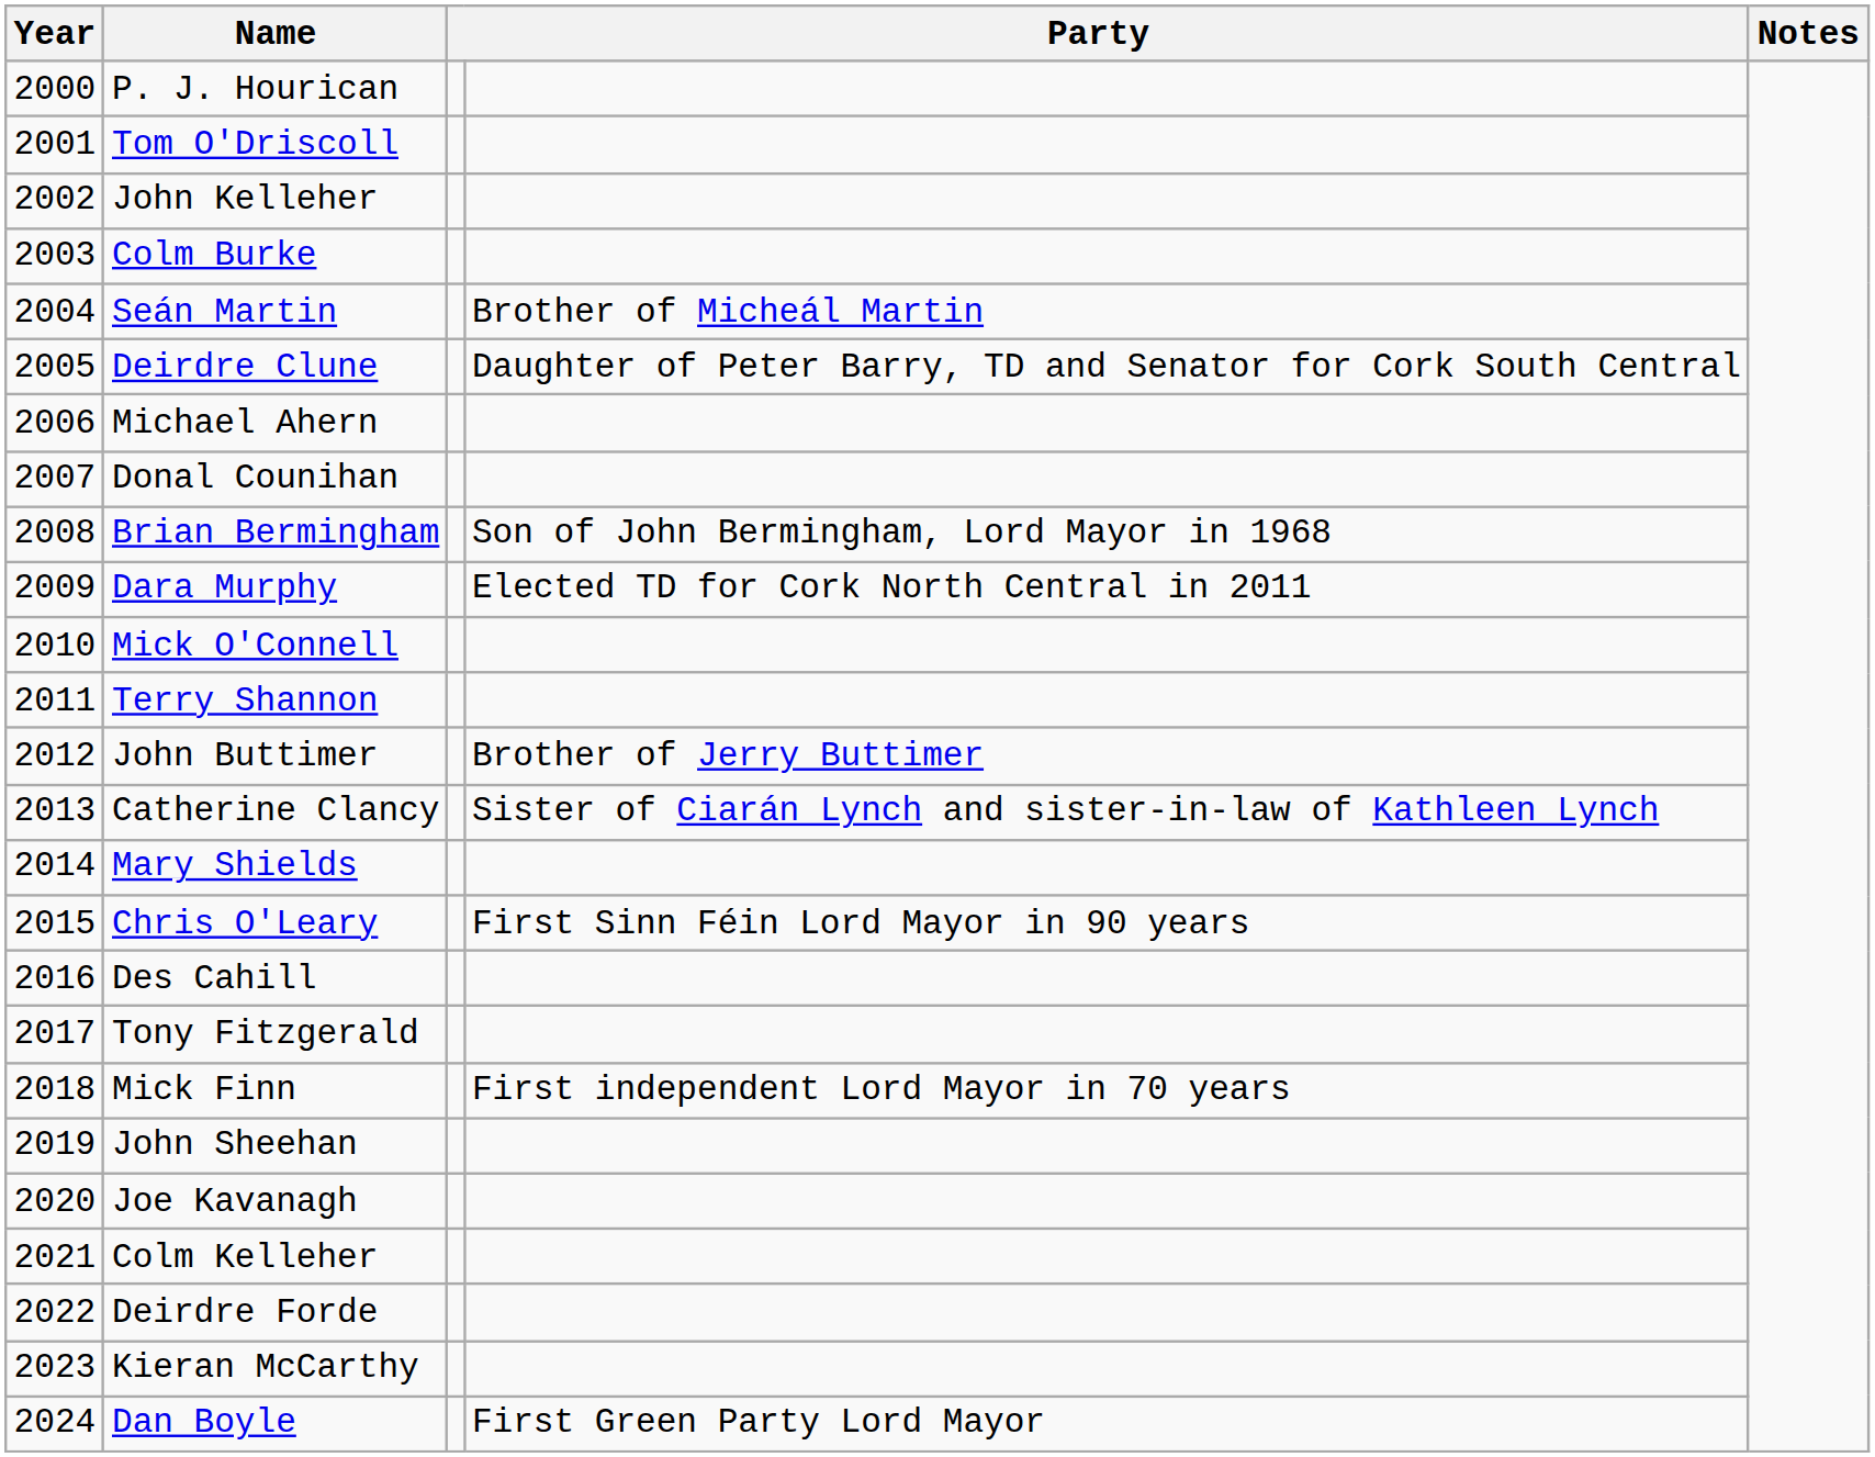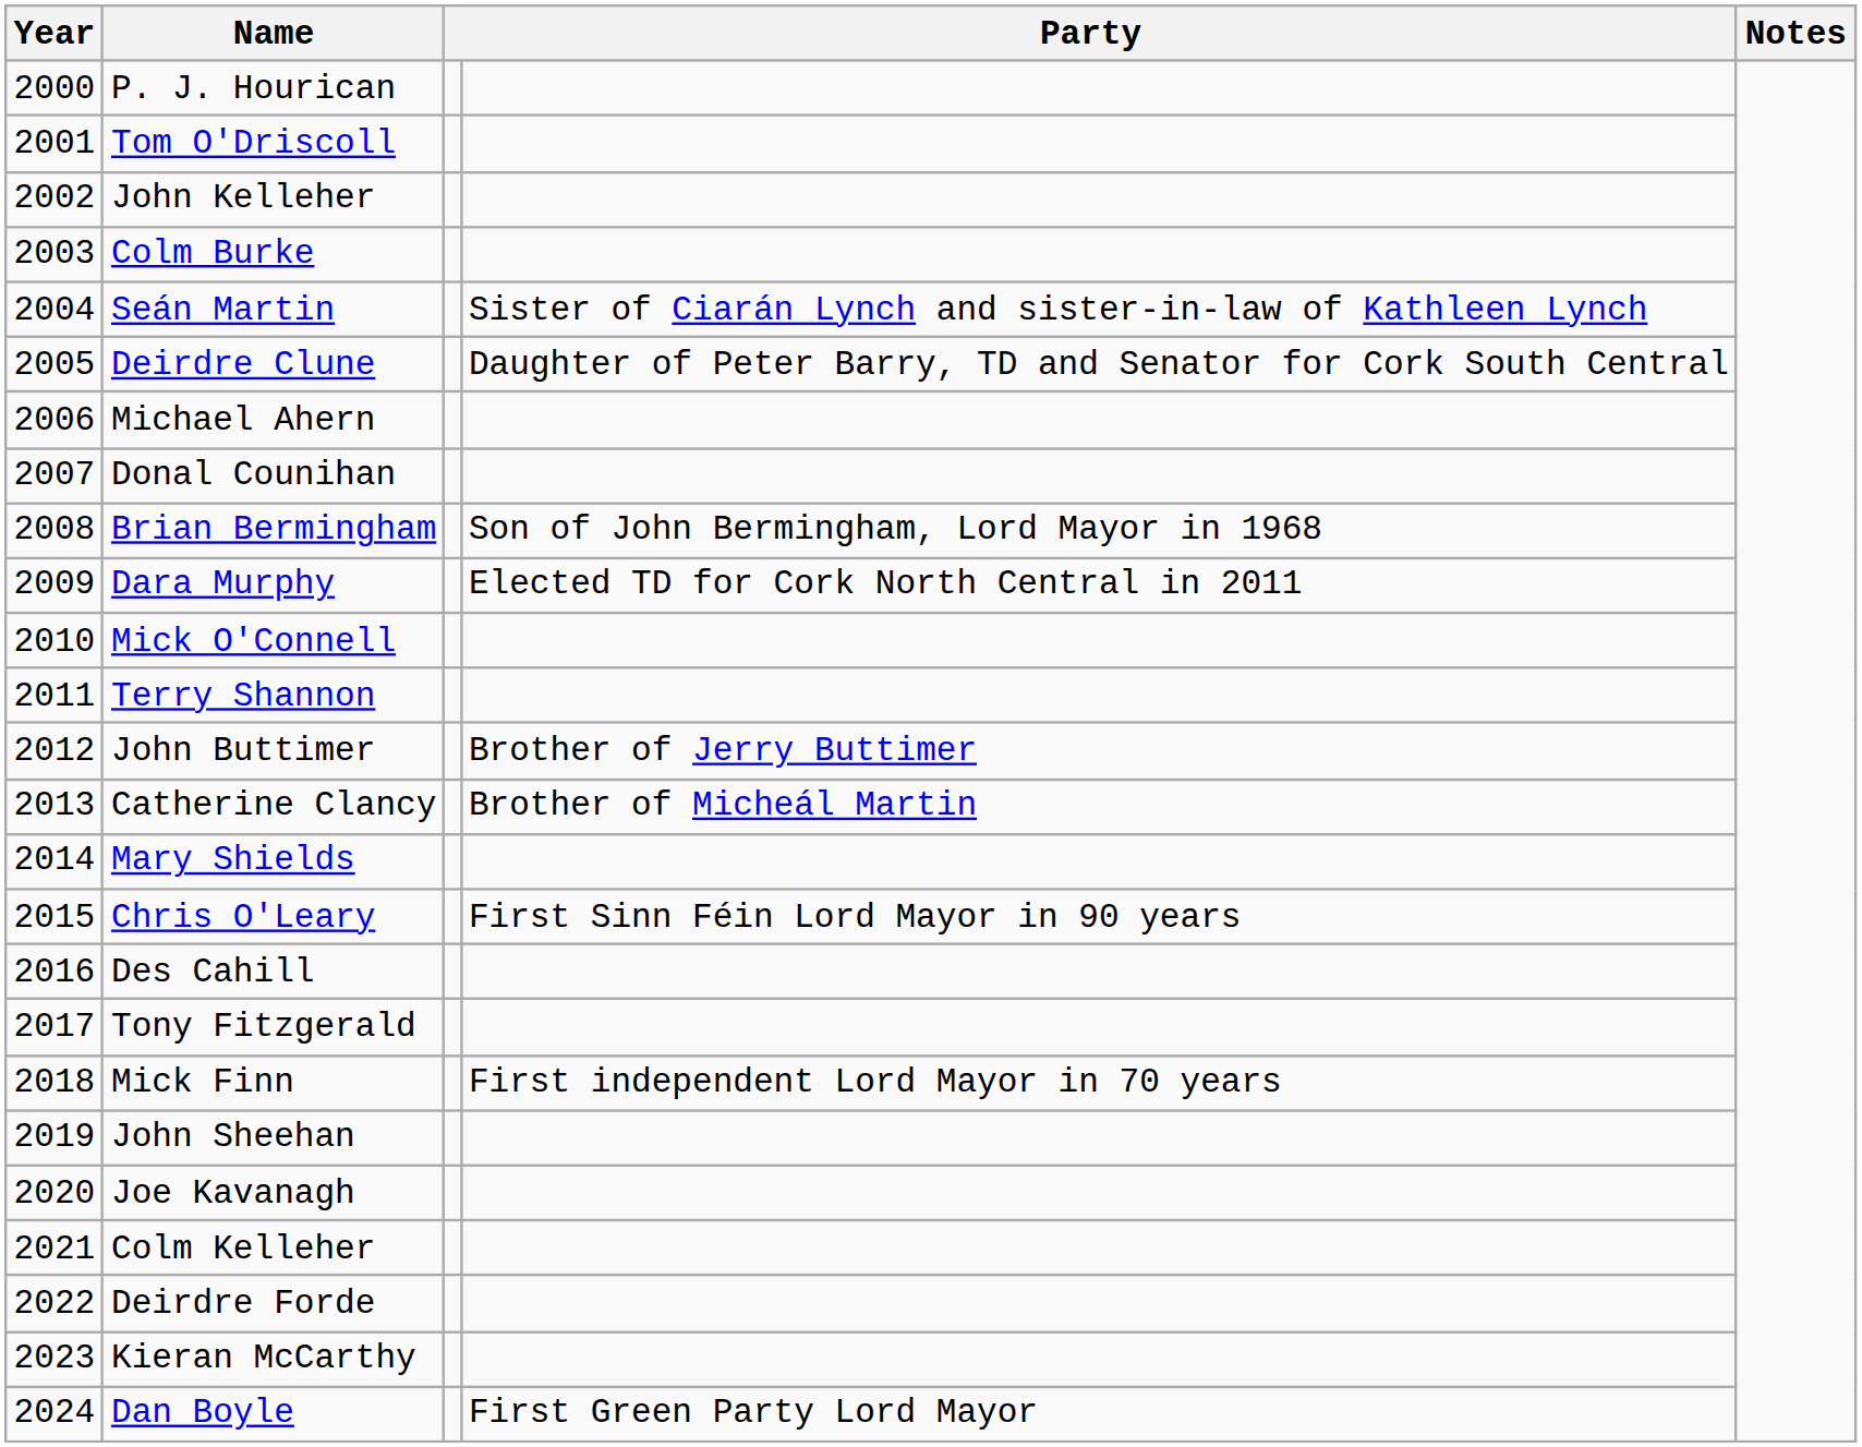Seán Martin | column 4: Brother of Micheál Martin -> Sister of Ciarán Lynch and sister-in-law of Kathleen Lynch
Catherine Clancy | column 4: Sister of Ciarán Lynch and sister-in-law of Kathleen Lynch -> Brother of Micheál Martin
